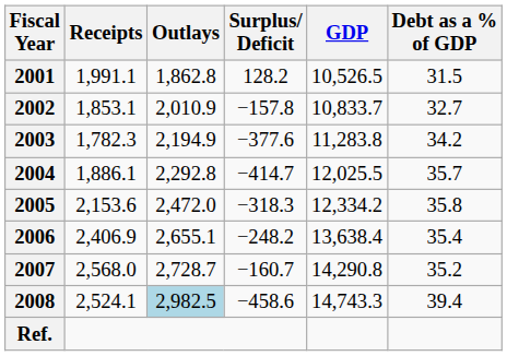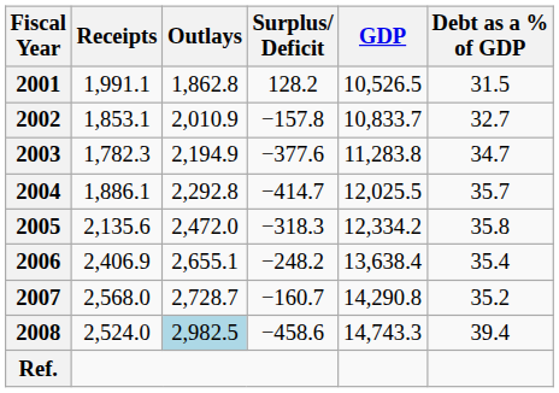2003 | Debt as a % of GDP: 34.2 -> 34.7
2005 | Receipts: 2,153.6 -> 2,135.6
2008 | Receipts: 2,524.1 -> 2,524.0
